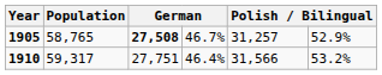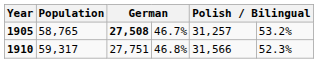1905 | column 6: 52.9% -> 53.2%
1910 | column 4: 46.4% -> 46.8%
1910 | column 6: 53.2% -> 52.3%
